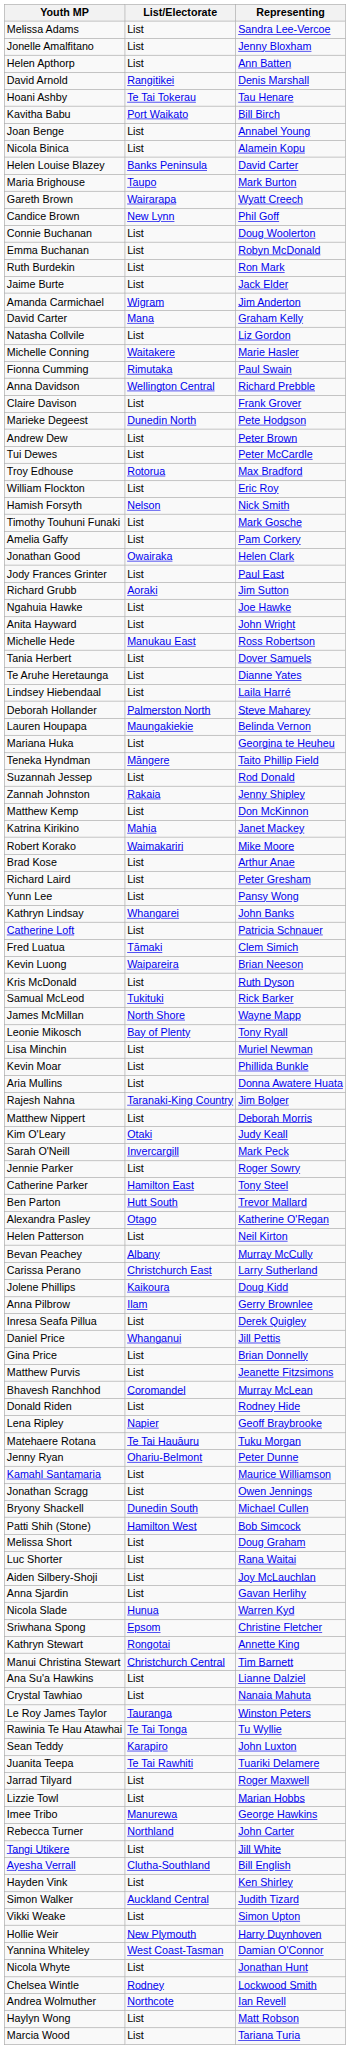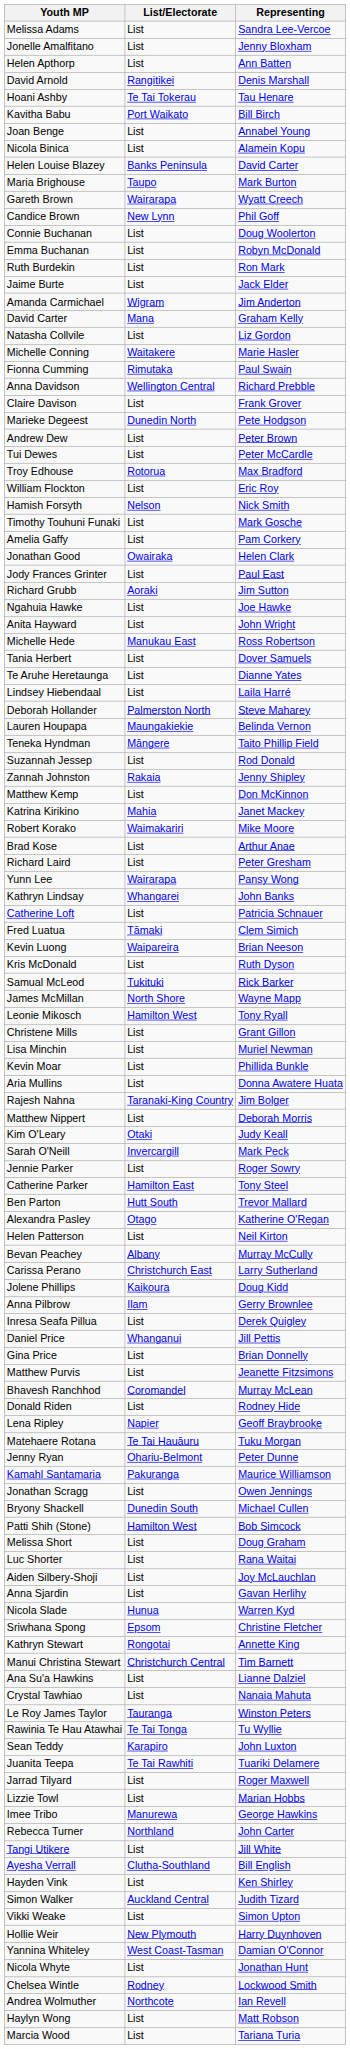- row: Mariana Huka | List | Georgina te Heuheu
Yunn Lee | List/Electorate: List -> Wairarapa
Leonie Mikosch | List/Electorate: Bay of Plenty -> Hamilton West
+ row: Christene Mills | List | Grant Gillon
Kamahl Santamaria | List/Electorate: List -> Pakuranga
